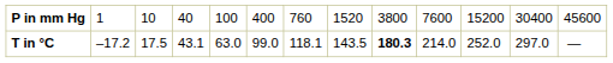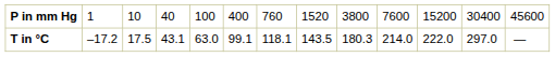T in °C | column 6: 99.0 -> 99.1
T in °C | column 9: bold -> normal
T in °C | column 11: 252.0 -> 222.0
